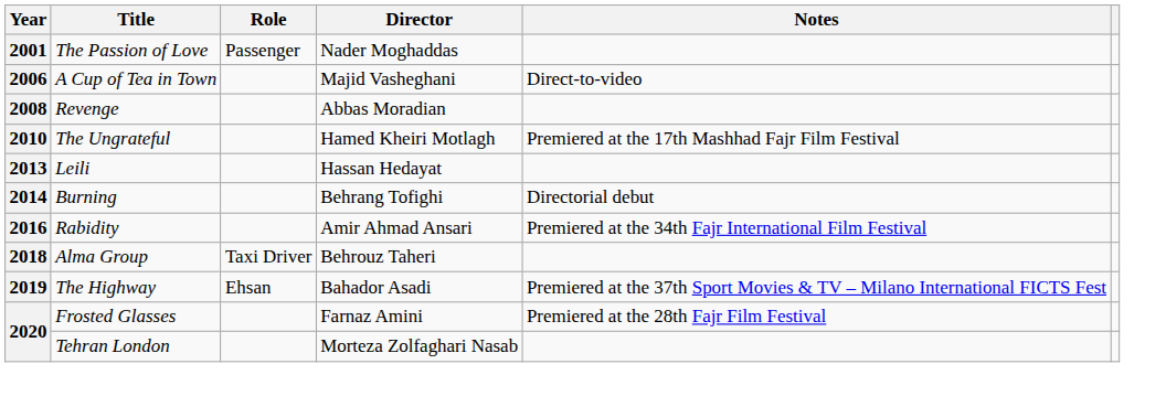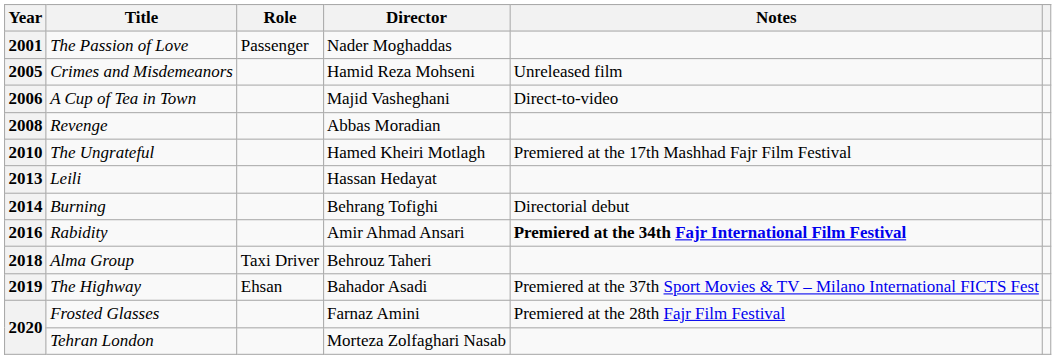+ row: 2005 | Crimes and Misdemeanors | Hamid Reza Mohseni | Unreleased film
2016 | Notes: normal -> bold
